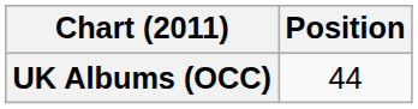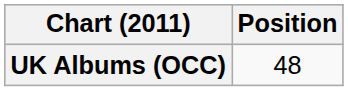UK Albums (OCC) | Position: 44 -> 48
